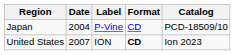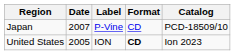Japan | Date: 2004 -> 2007
United States | Date: 2007 -> 2005
